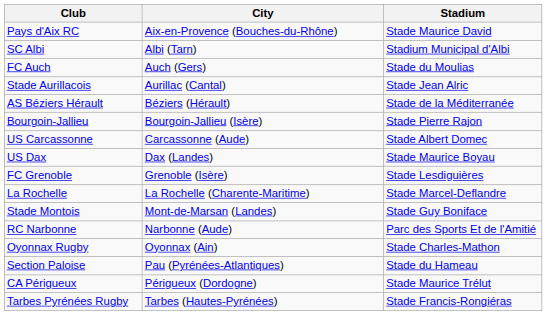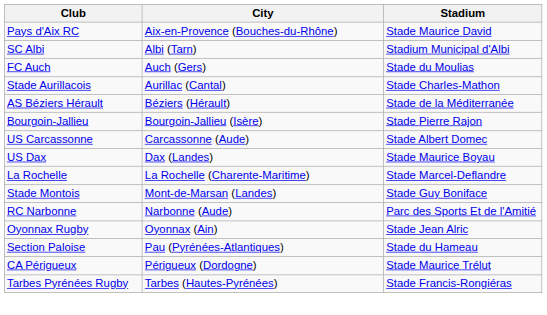Stade Aurillacois | Stadium: Stade Jean Alric -> Stade Charles-Mathon
- row: FC Grenoble | Grenoble (Isère) | Stade Lesdiguières
Oyonnax Rugby | Stadium: Stade Charles-Mathon -> Stade Jean Alric
